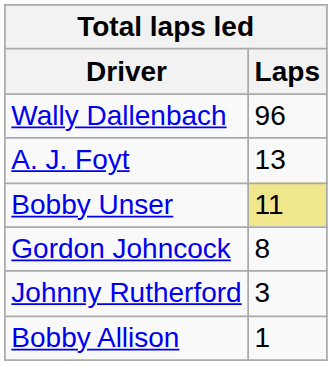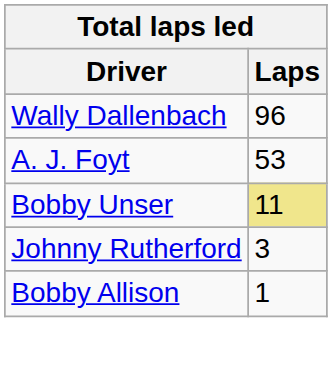A. J. Foyt | Laps: 13 -> 53
- row: Gordon Johncock | 8
